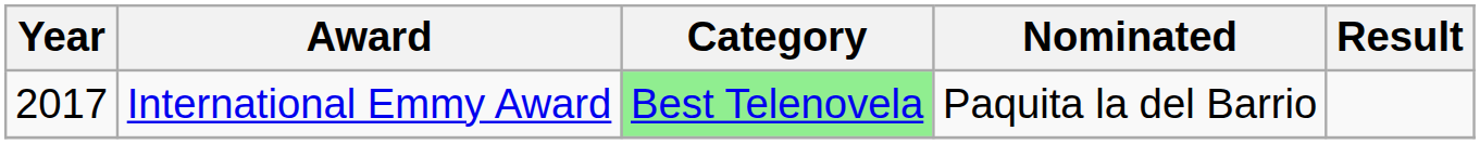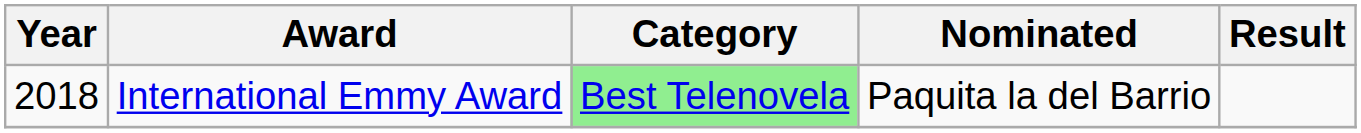International Emmy Award | Year: 2017 -> 2018
